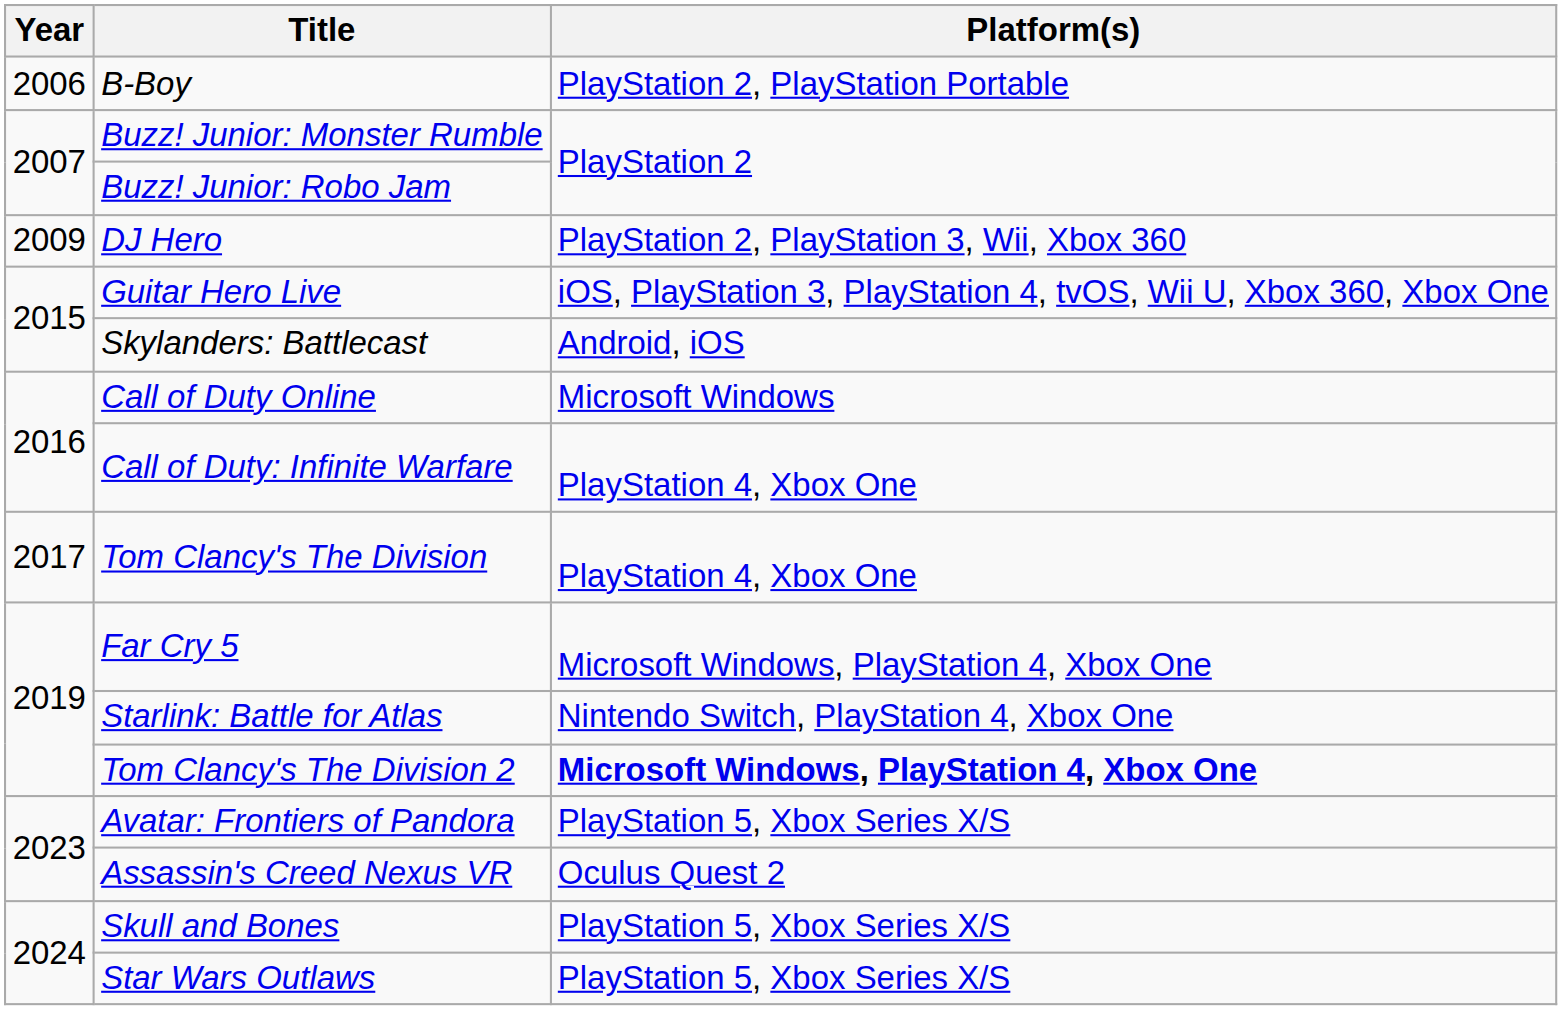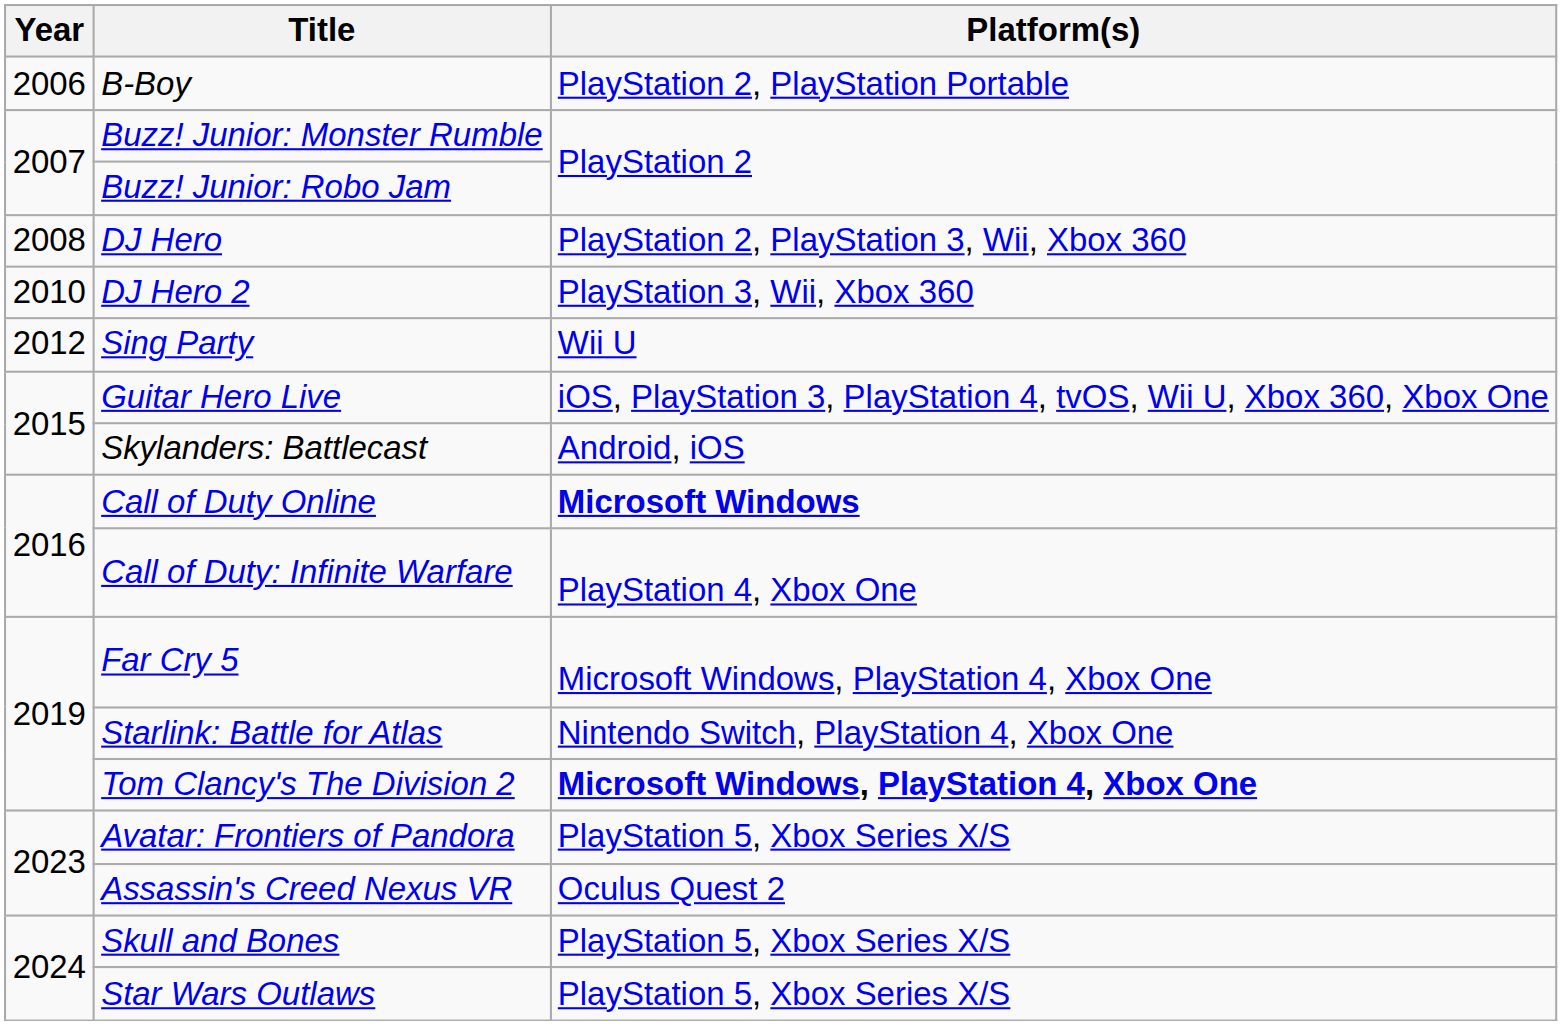DJ Hero | Year: 2009 -> 2008
+ row: 2010 | DJ Hero 2 | PlayStation 3, Wii, Xbox 360
+ row: 2012 | Sing Party | Wii U
Call of Duty Online | Platform(s): normal -> bold
- row: 2017 | Tom Clancy's The Division | PlayStation 4, Xbox One
